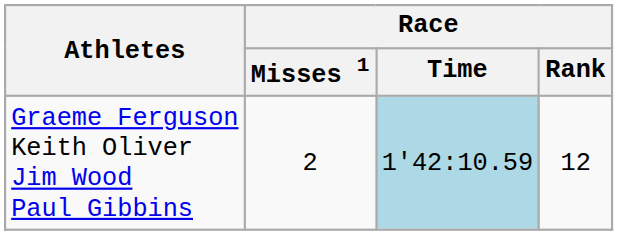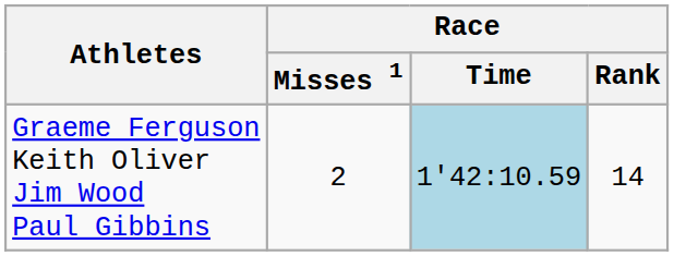Graeme Ferguson Keith Oliver Jim Wood Paul Gibbins | Race / Rank: 12 -> 14
